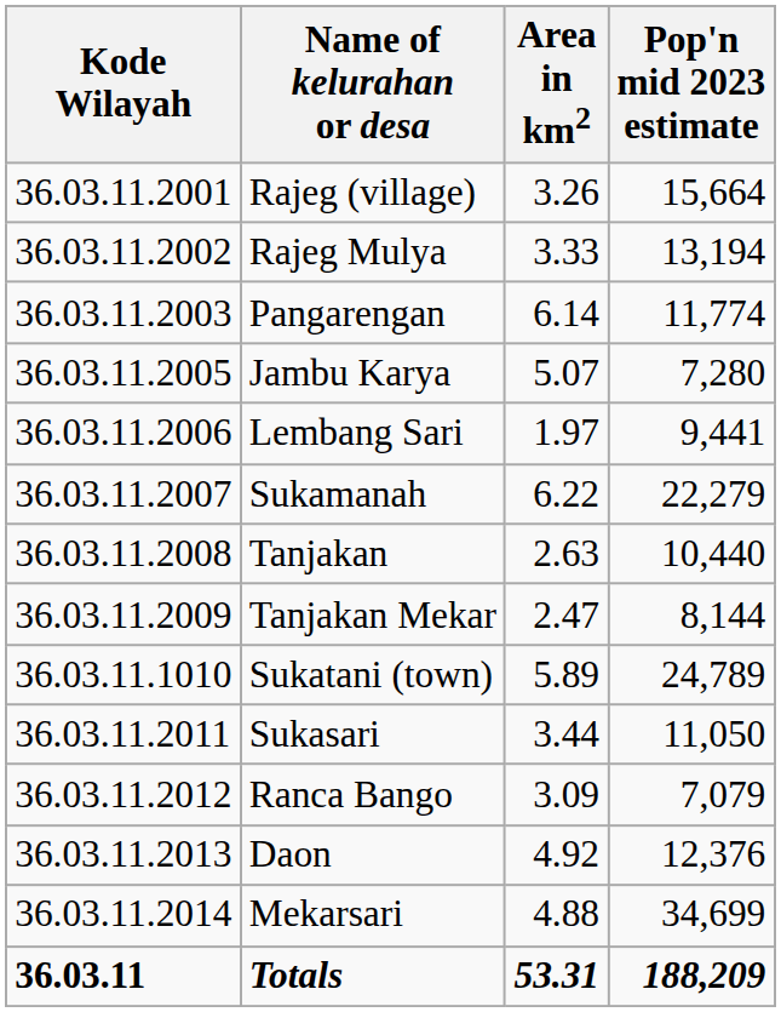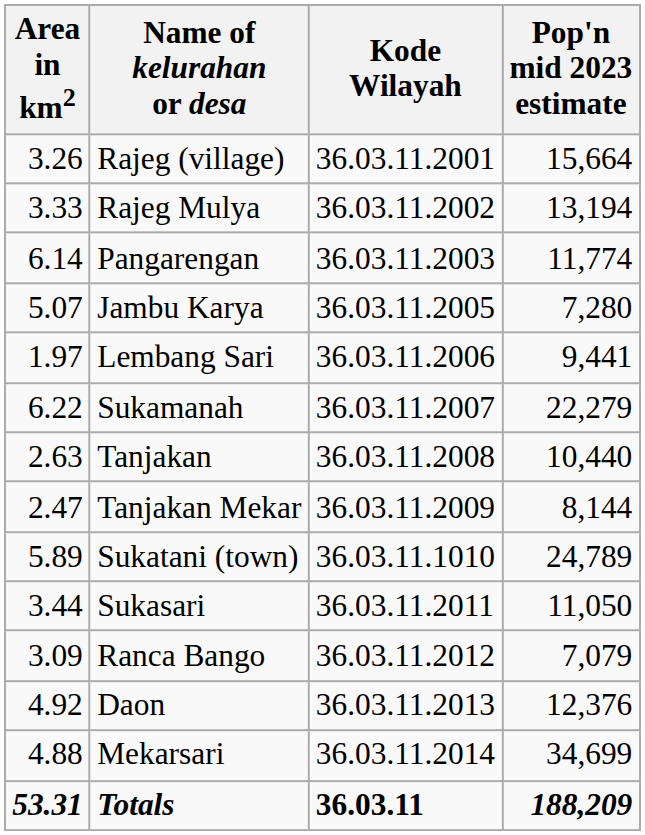columns swapped: Kode Wilayah <-> Area in km2
